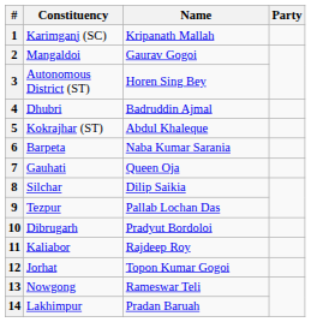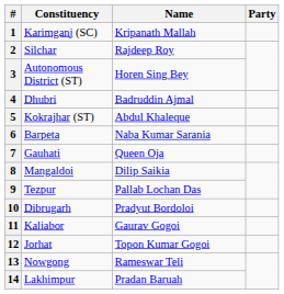2 | Constituency: Mangaldoi -> Silchar
2 | Name: Gaurav Gogoi -> Rajdeep Roy
8 | Constituency: Silchar -> Mangaldoi
11 | Name: Rajdeep Roy -> Gaurav Gogoi
